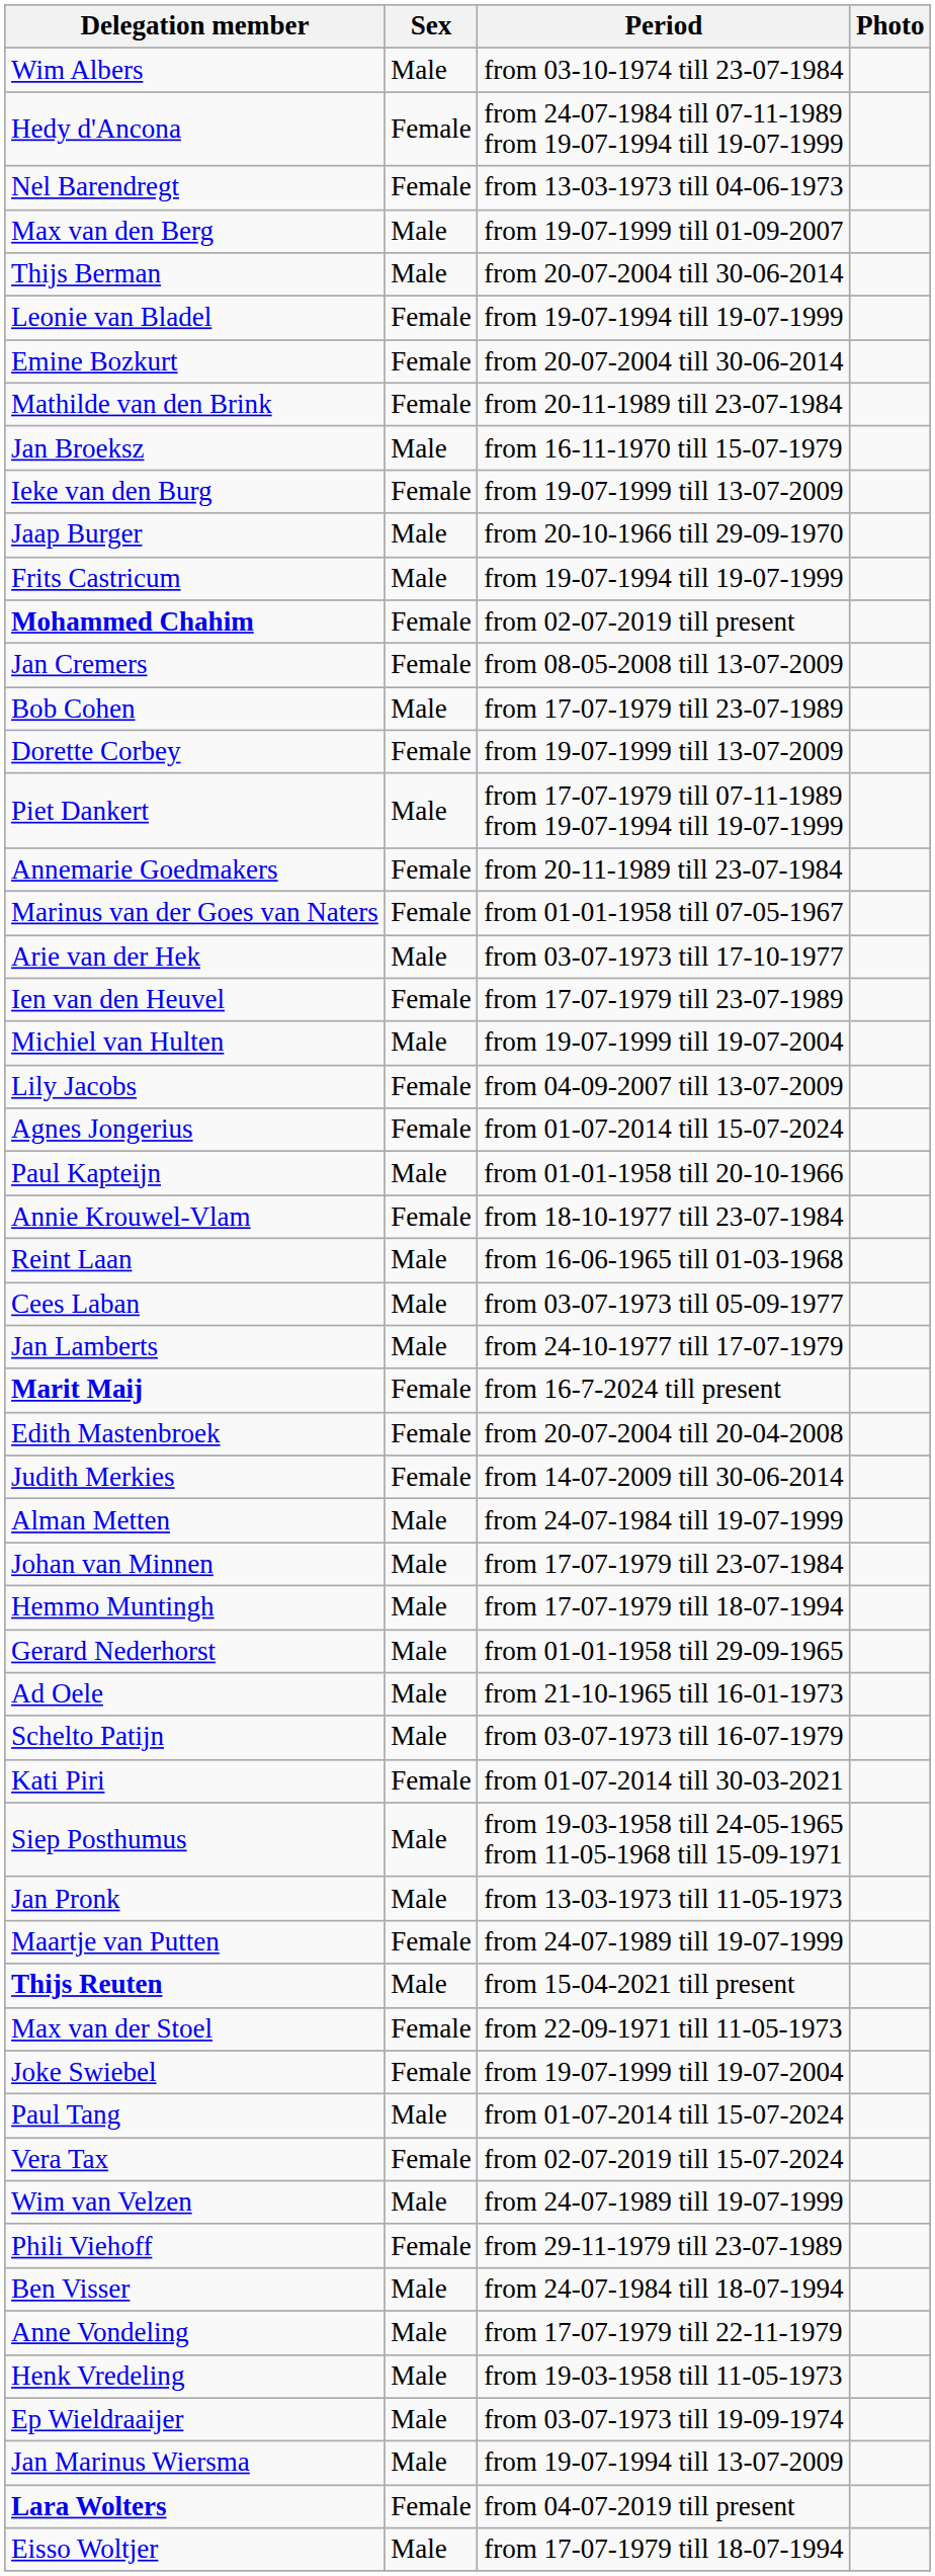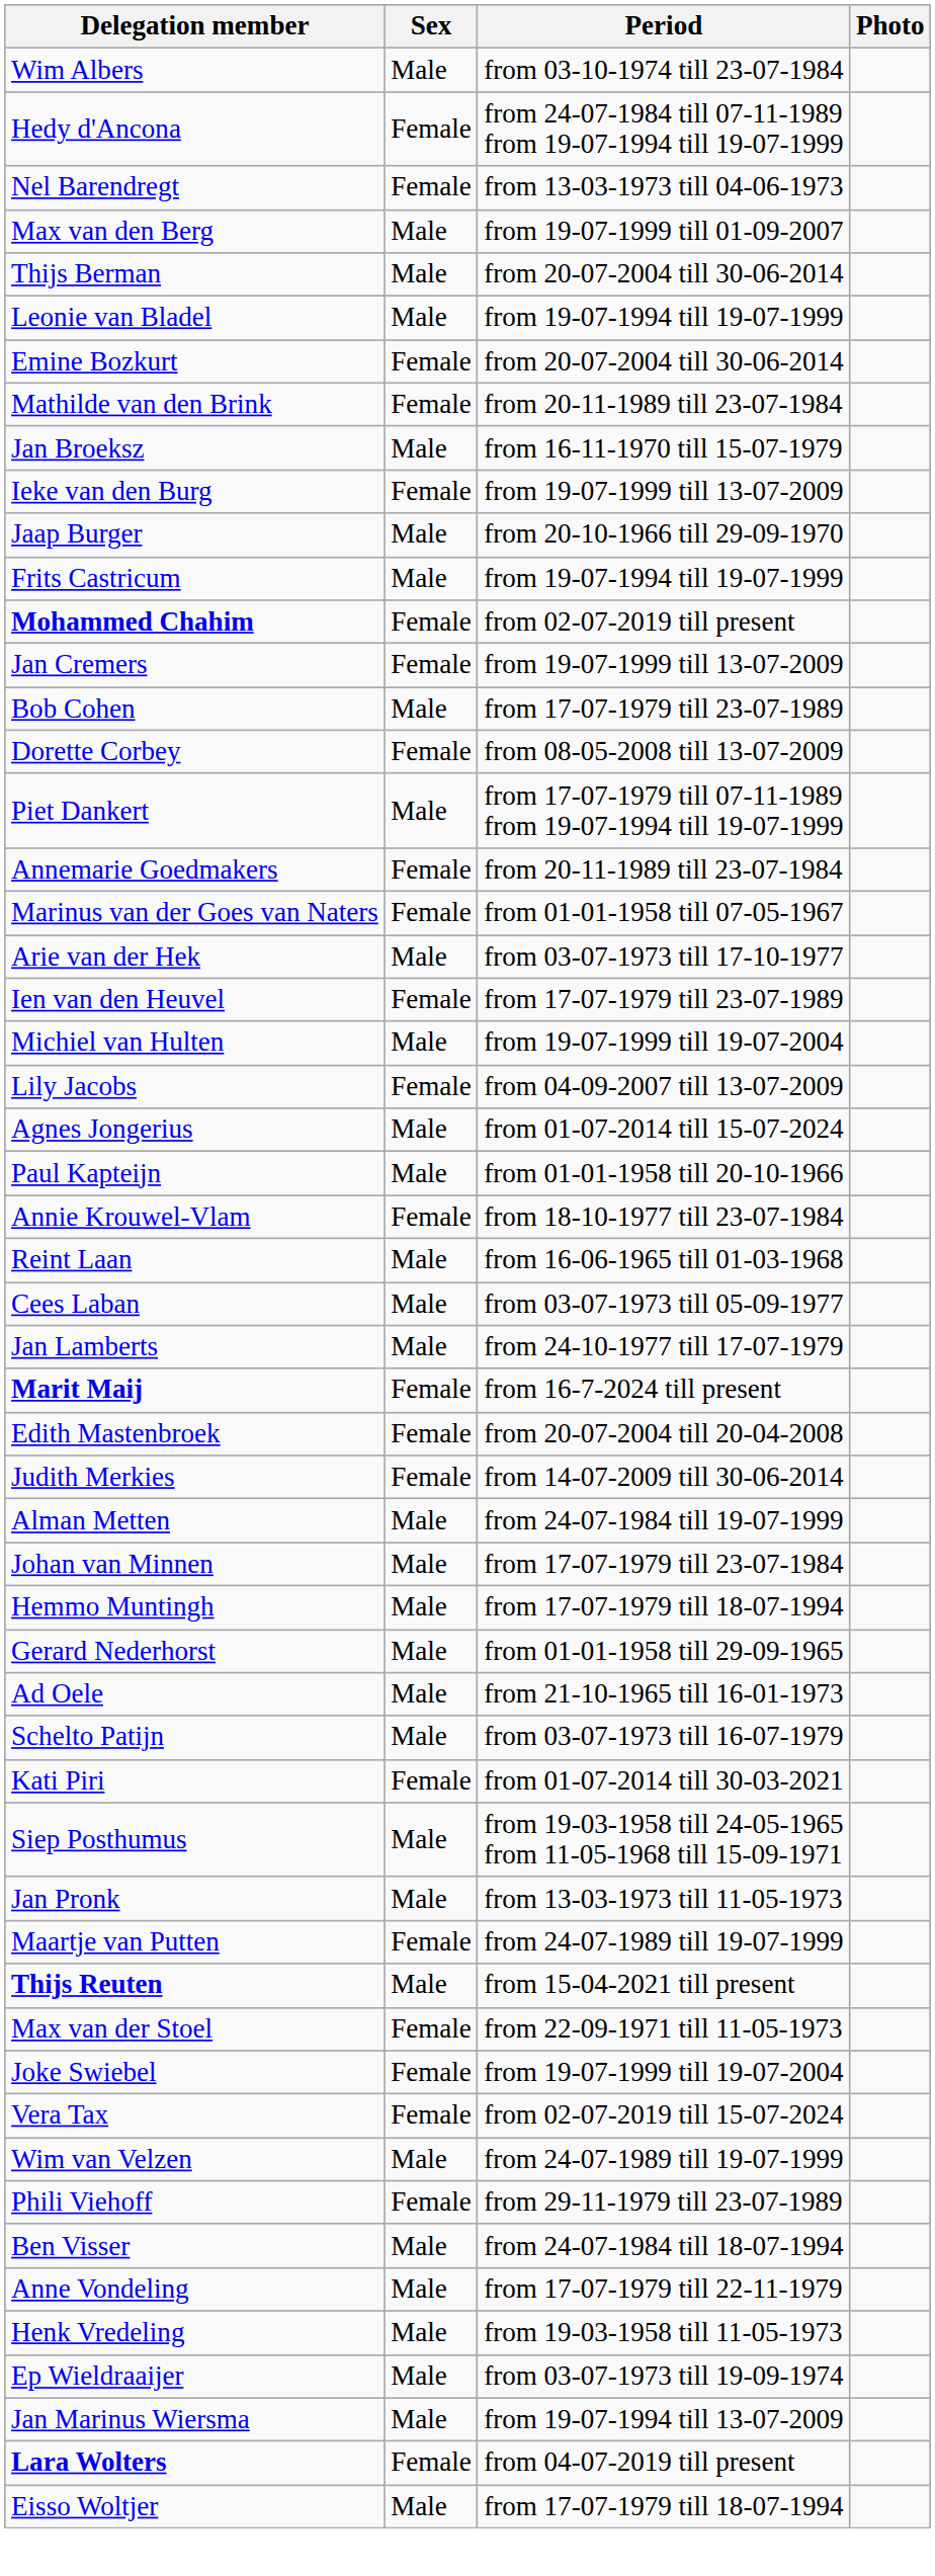Leonie van Bladel | Sex: Female -> Male
Jan Cremers | Period: from 08-05-2008 till 13-07-2009 -> from 19-07-1999 till 13-07-2009
Dorette Corbey | Period: from 19-07-1999 till 13-07-2009 -> from 08-05-2008 till 13-07-2009
Agnes Jongerius | Sex: Female -> Male
- row: Paul Tang | Male | from 01-07-2014 till 15-07-2024
